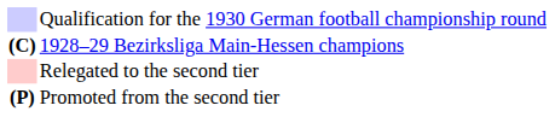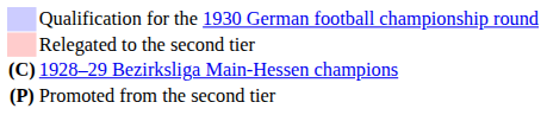rows swapped: Relegated to the second tier <-> 1928–29 Bezirksliga Main-Hessen champions
